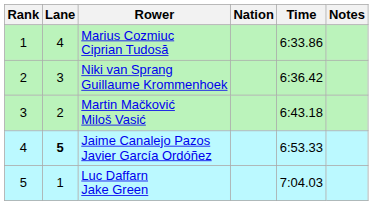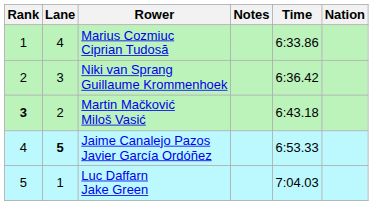columns swapped: Nation <-> Notes
Martin Mačković Miloš Vasić | Rank: normal -> bold
